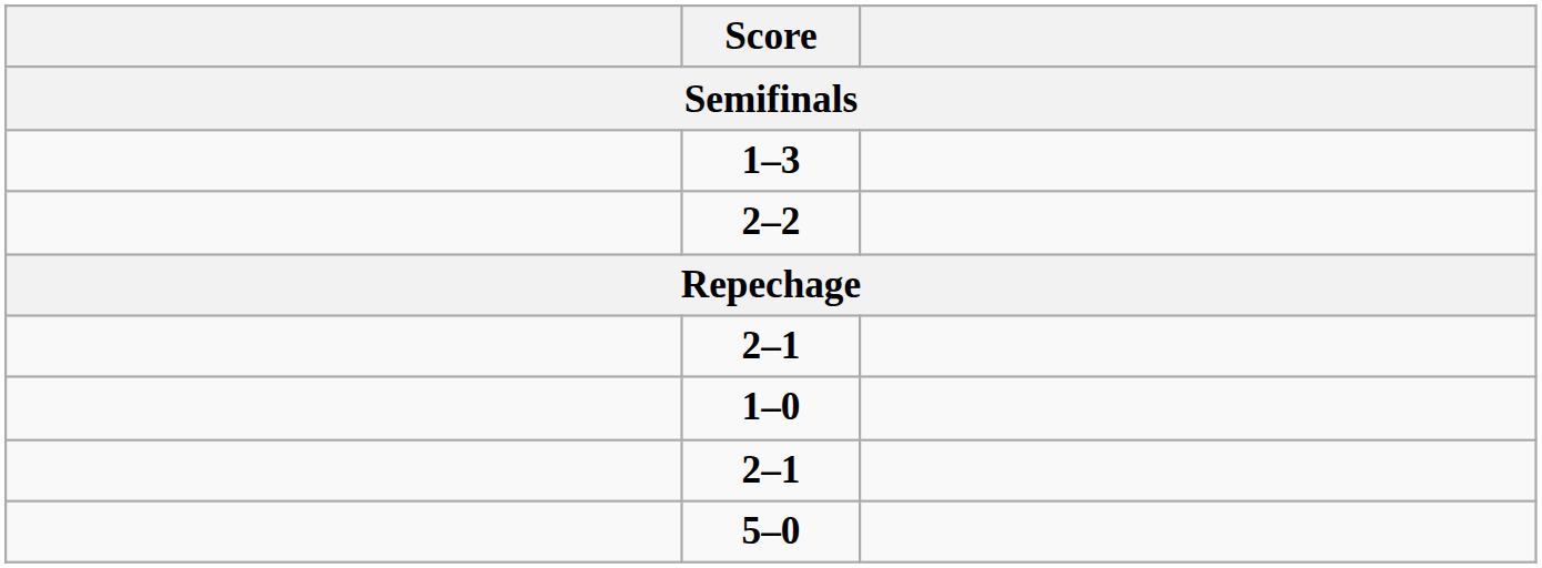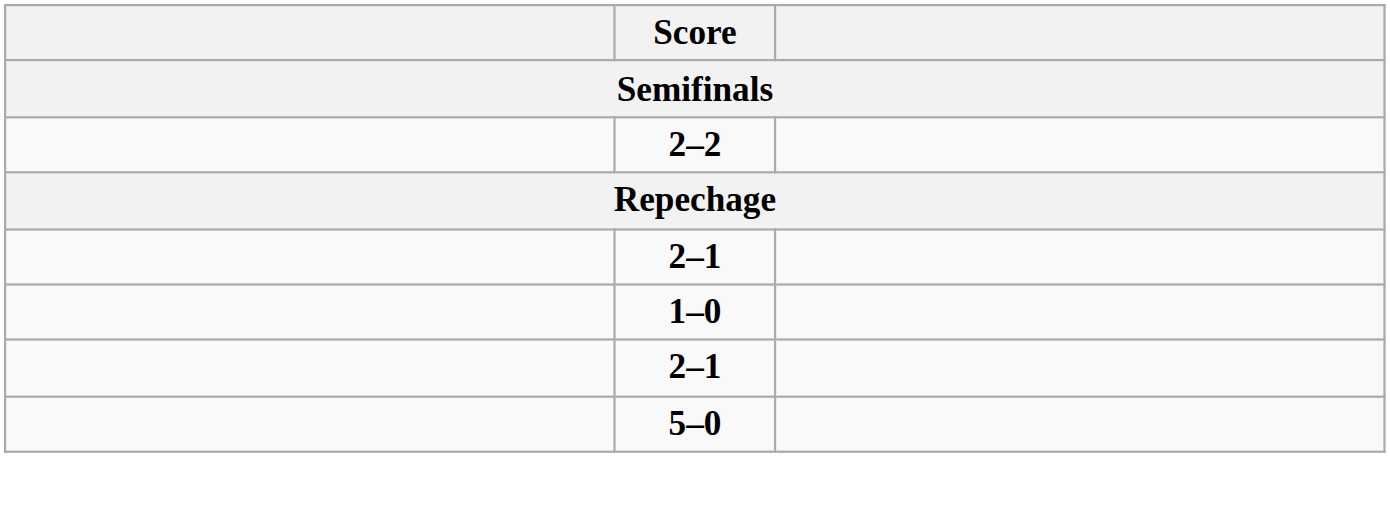- row: 1–3
